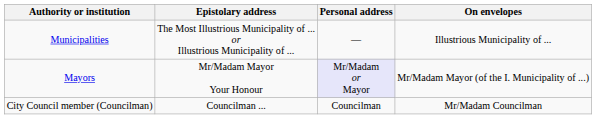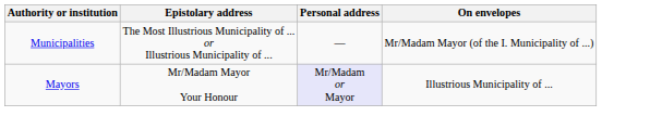Municipalities | On envelopes: Illustrious Municipality of ... -> Mr/Madam Mayor (of the I. Municipality of ...)
Mayors | On envelopes: Mr/Madam Mayor (of the I. Municipality of ...) -> Illustrious Municipality of ...
- row: City Council member (Councilman) | Councilman ... | Councilman | Mr/Madam Councilman
